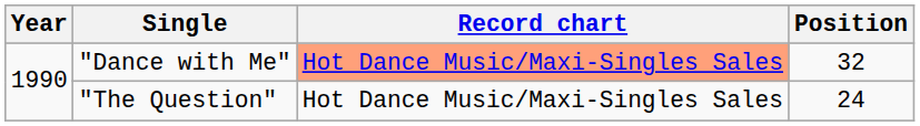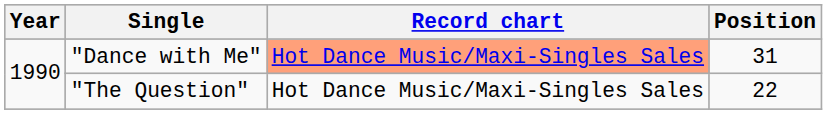"Dance with Me" | Position: 32 -> 31
"The Question" | Position: 24 -> 22
